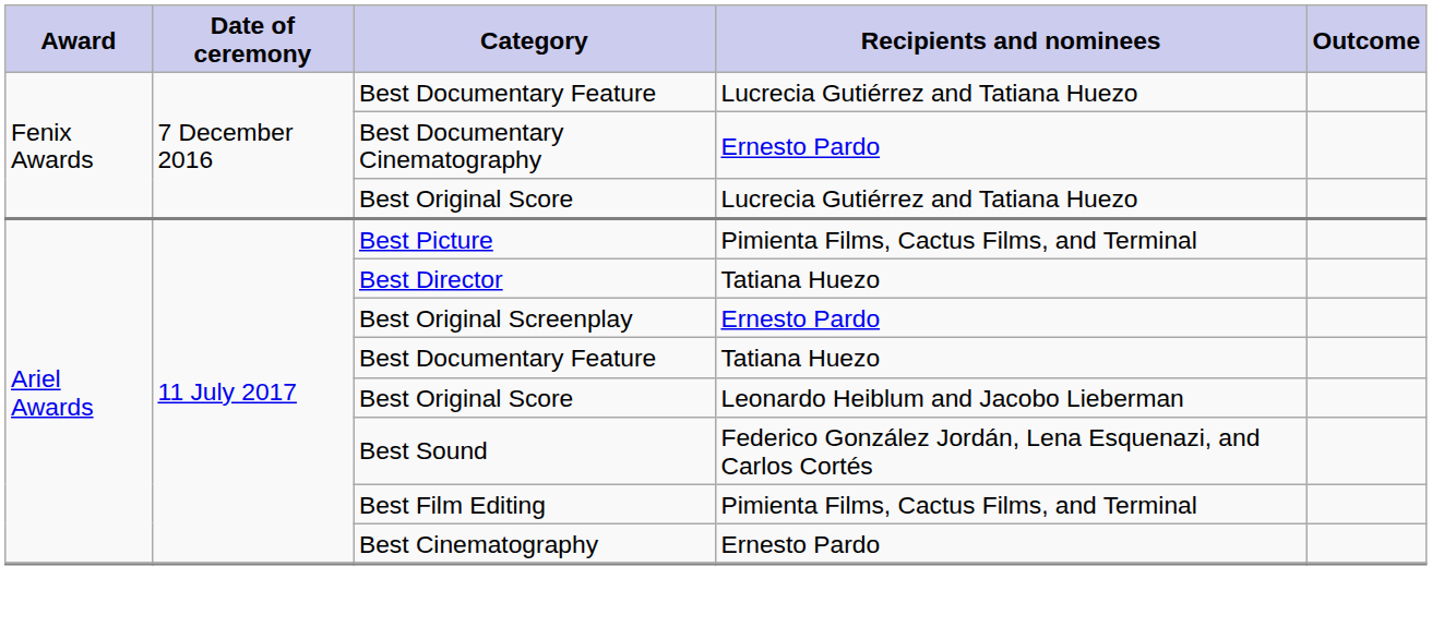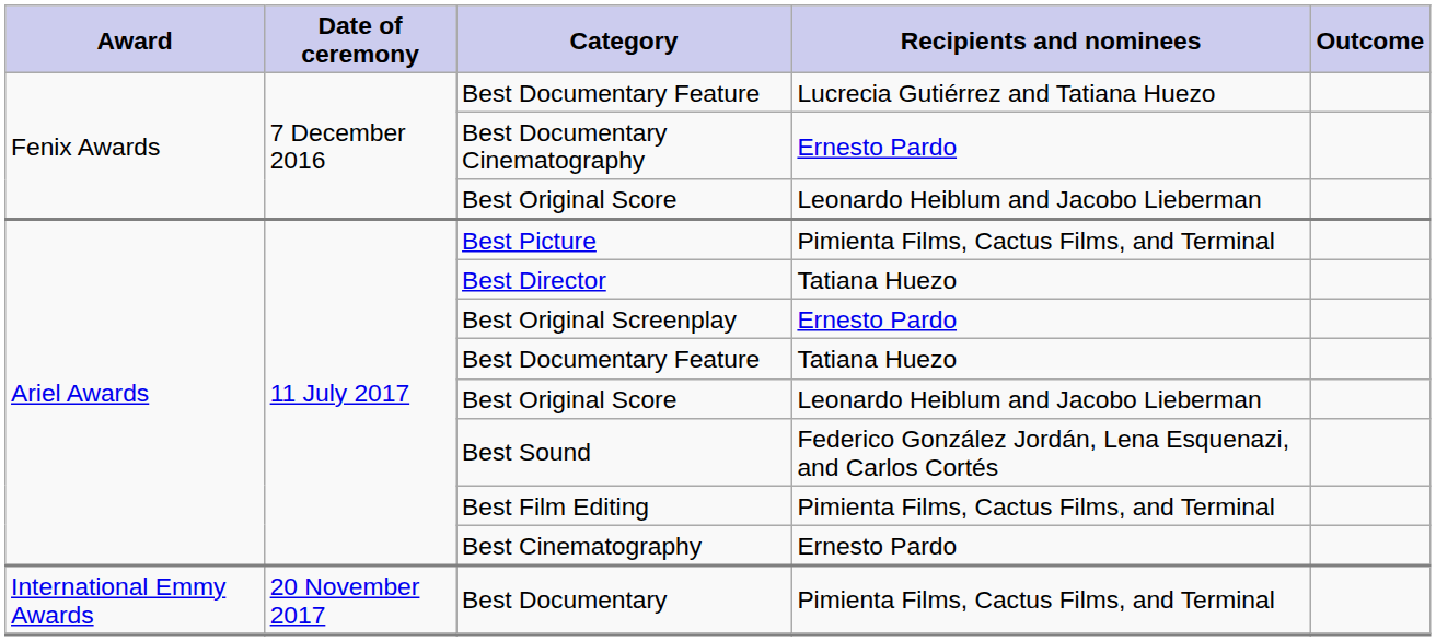Fenix Awards / Best Original Score | Recipients and nominees: Lucrecia Gutiérrez and Tatiana Huezo -> Leonardo Heiblum and Jacobo Lieberman
+ row: International Emmy Awards | 20 November 2017 | Best Documentary | Pimienta Films, Cactus Films, and Terminal
